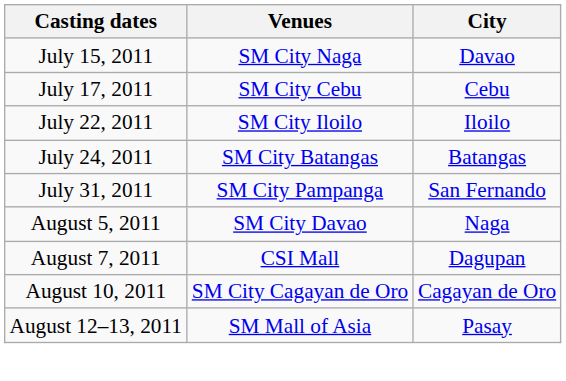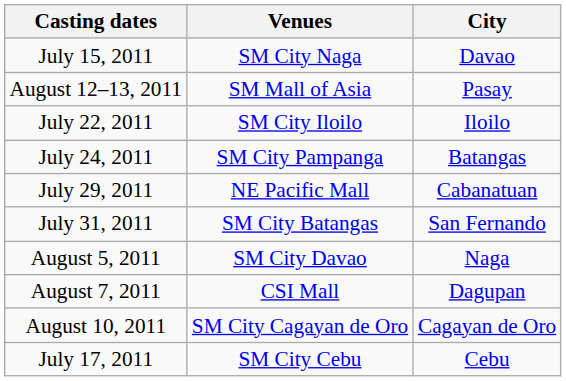rows swapped: July 17, 2011 <-> August 12–13, 2011
July 24, 2011 | Venues: SM City Batangas -> SM City Pampanga
+ row: July 29, 2011 | NE Pacific Mall | Cabanatuan
July 31, 2011 | Venues: SM City Pampanga -> SM City Batangas
